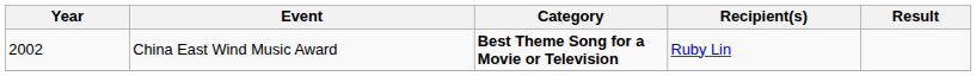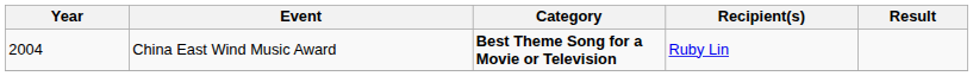China East Wind Music Award | Year: 2002 -> 2004
